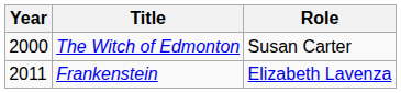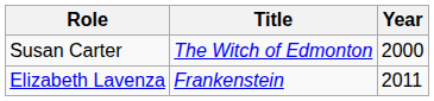columns swapped: Year <-> Role
